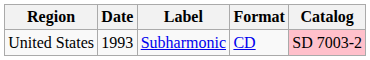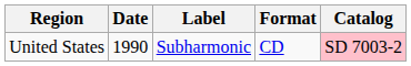United States | Date: 1993 -> 1990
